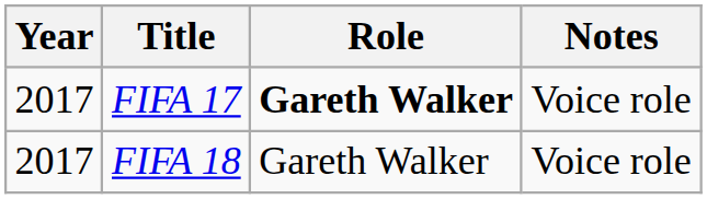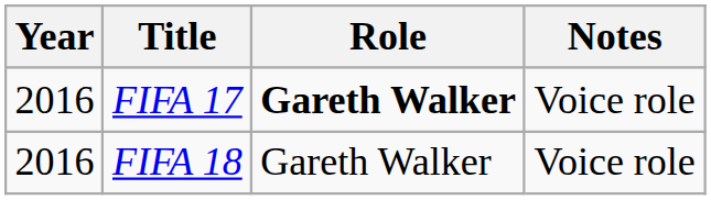FIFA 17 | Year: 2017 -> 2016
FIFA 18 | Year: 2017 -> 2016
